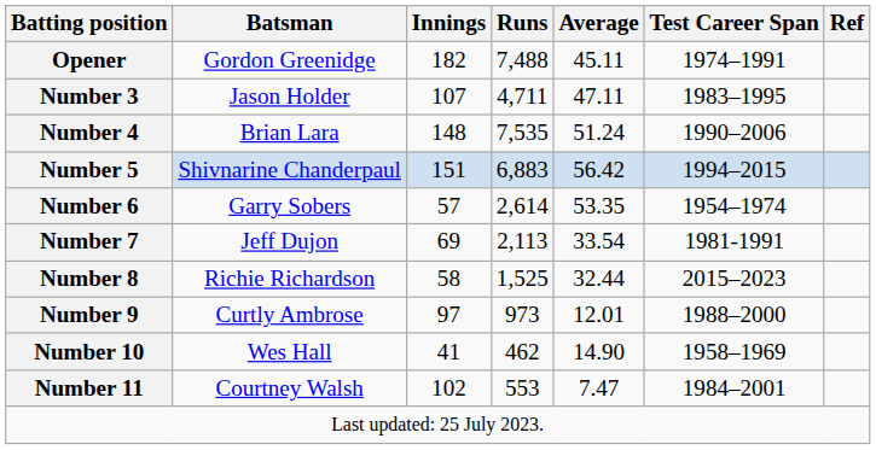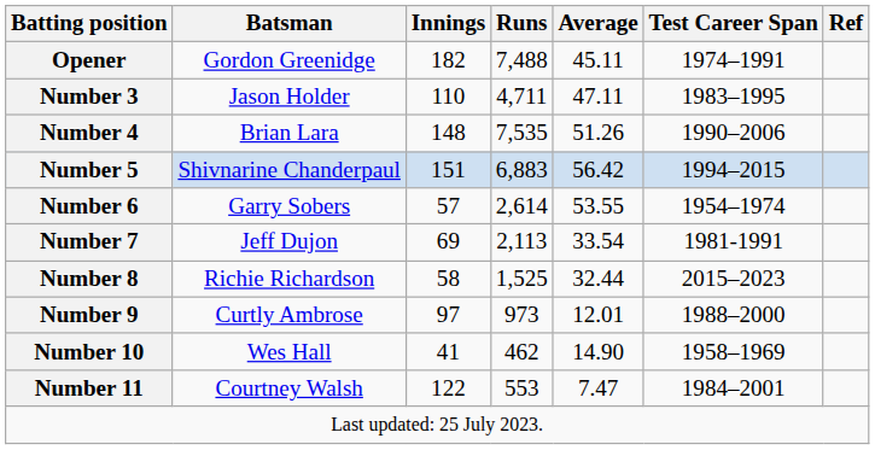Number 3 | Innings: 107 -> 110
Number 4 | Average: 51.24 -> 51.26
Number 6 | Average: 53.35 -> 53.55
Number 11 | Innings: 102 -> 122
